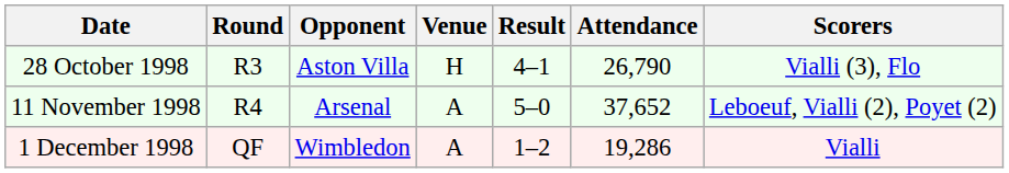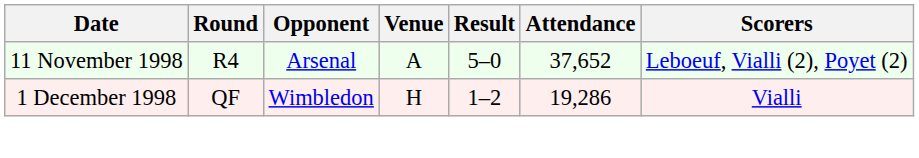- row: 28 October 1998 | R3 | Aston Villa | H | 4–1 | 26,790 | Vialli (3), Flo
1 December 1998 | Venue: A -> H
